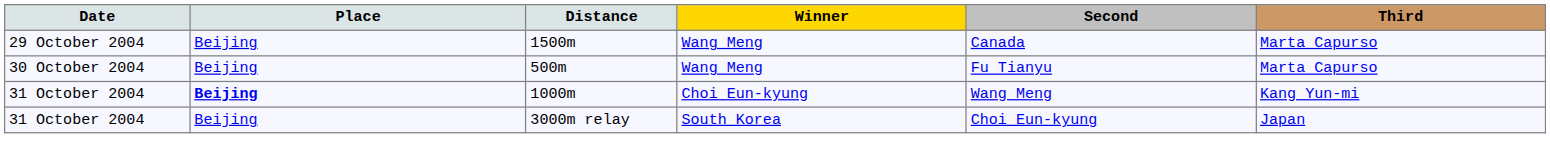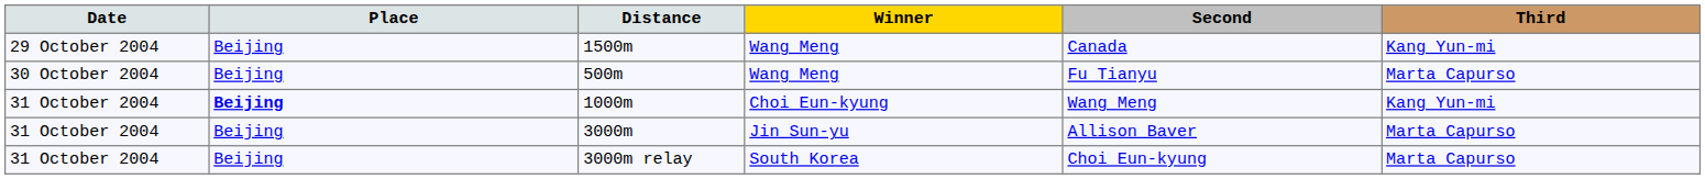1500m | Third: Marta Capurso -> Kang Yun-mi
+ row: 31 October 2004 | Beijing | 3000m | Jin Sun-yu | Allison Baver | Marta Capurso
3000m relay | Third: Japan -> Marta Capurso
